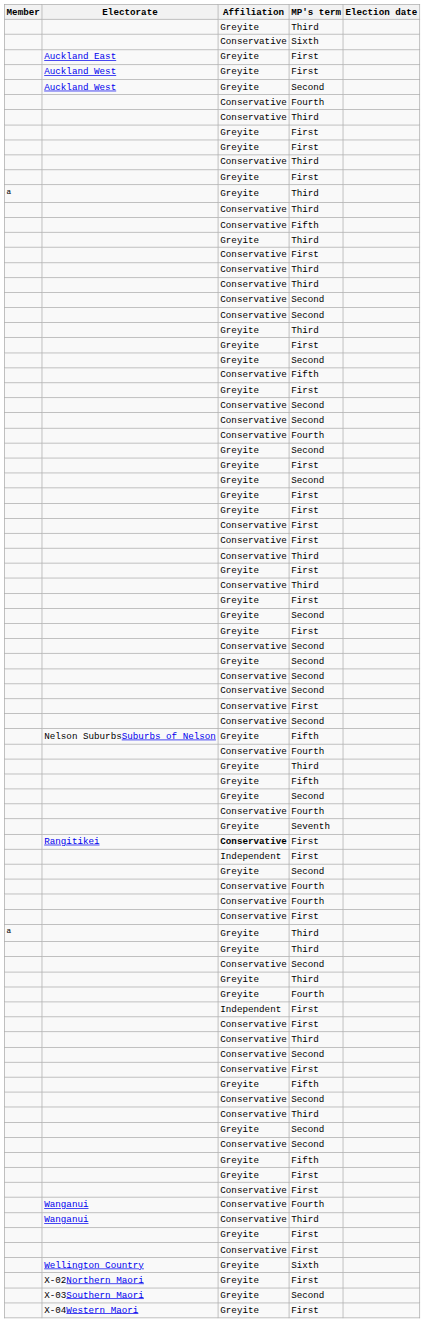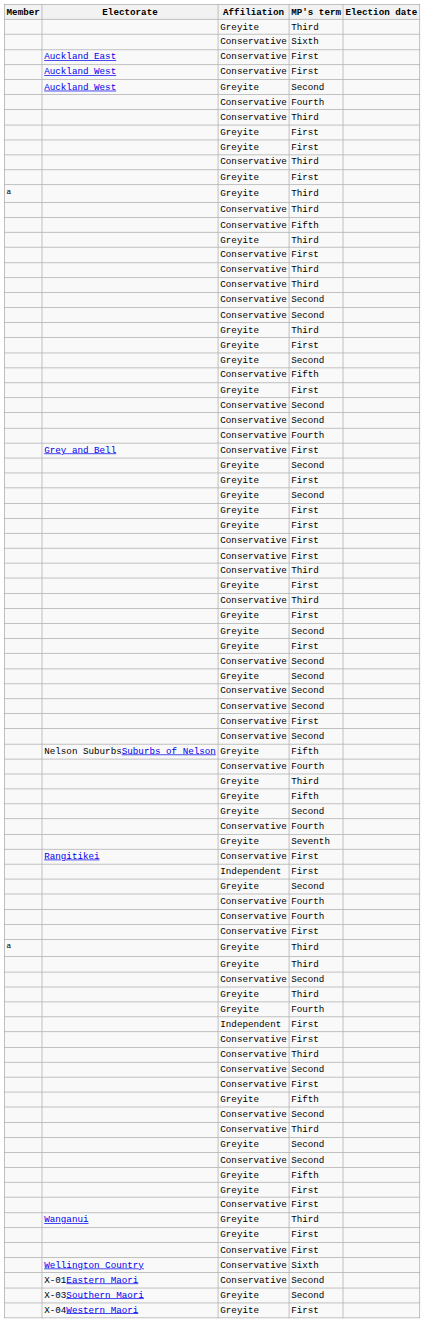Auckland East | Affiliation: Greyite -> Conservative
Auckland West / First | Affiliation: Greyite -> Conservative
+ row: Grey and Bell | Conservative | First
Rangitikei | Affiliation: bold -> normal
- row: Wanganui | Conservative | Fourth
Wanganui / Third | Affiliation: Conservative -> Greyite
Wellington Country | Affiliation: Greyite -> Conservative
+ row: X-01Eastern Maori | Conservative | Second
- row: X-02Northern Maori | Greyite | First
